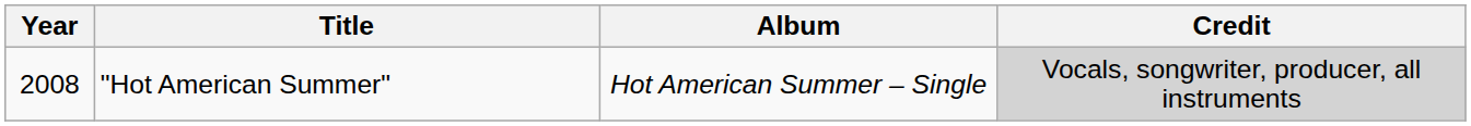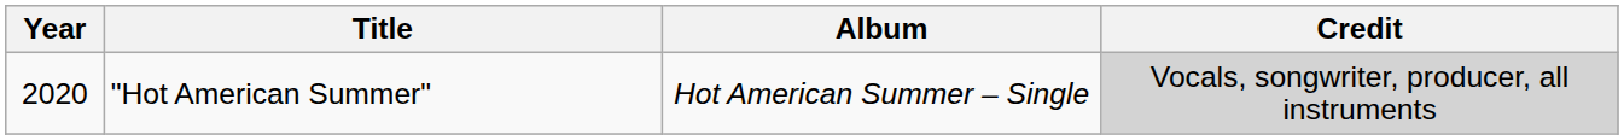"Hot American Summer" | Year: 2008 -> 2020
